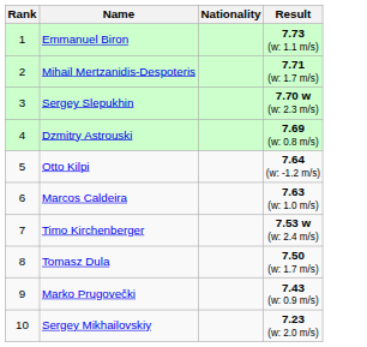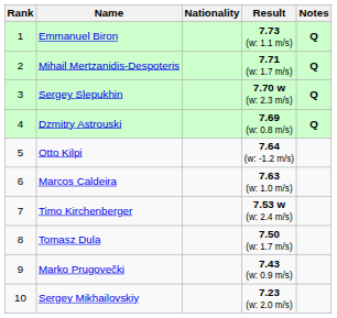+ column: Notes | Q | Q | Q | Q
